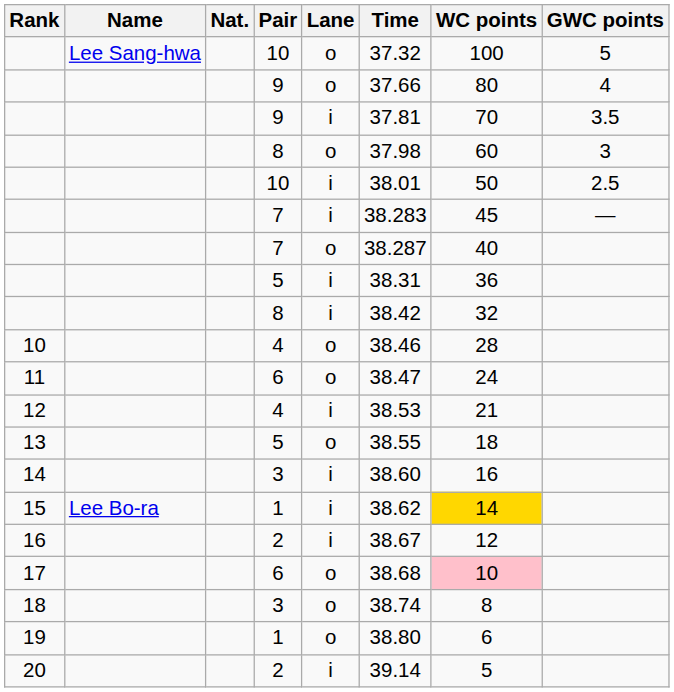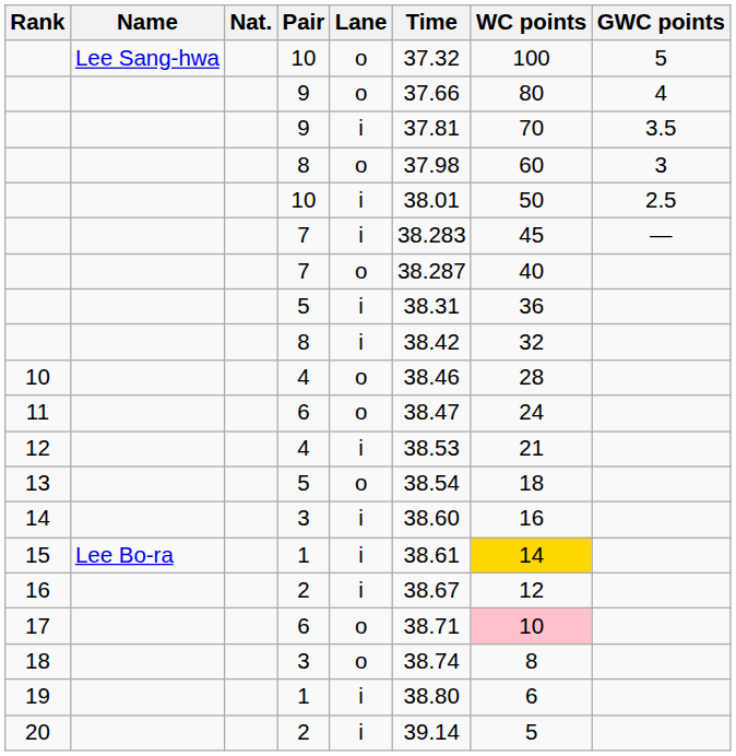13 | Time: 38.55 -> 38.54
15 | Time: 38.62 -> 38.61
17 | Time: 38.68 -> 38.71
19 | Lane: o -> i
